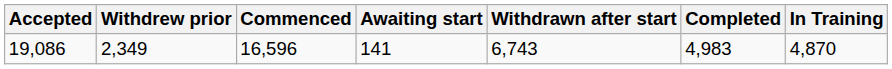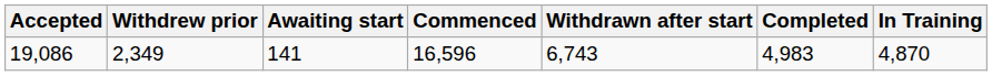columns swapped: Awaiting start <-> Commenced
